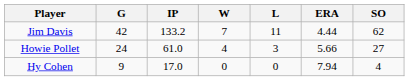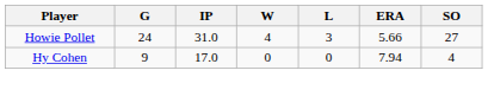- row: Jim Davis | 42 | 133.2 | 7 | 11 | 4.44 | 62
Howie Pollet | IP: 61.0 -> 31.0
